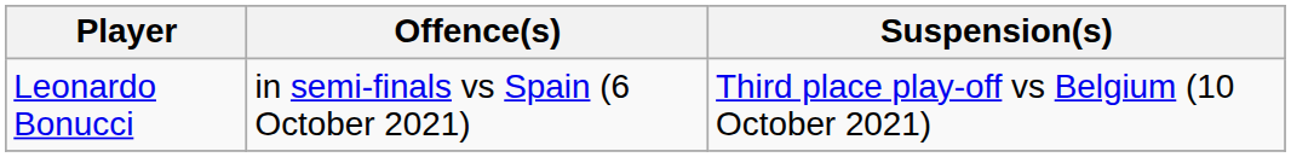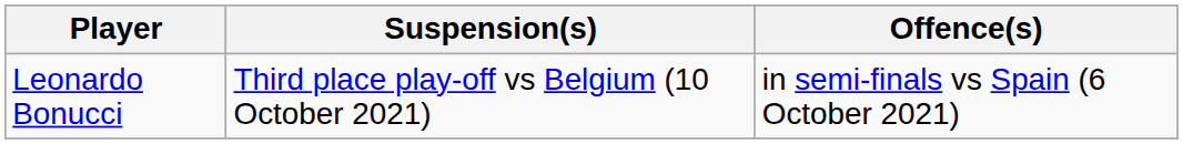columns swapped: Offence(s) <-> Suspension(s)
